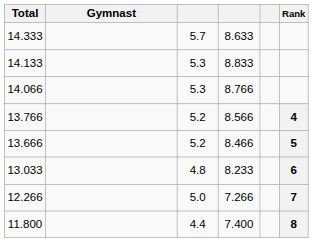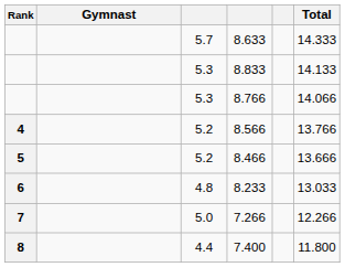columns swapped: Rank <-> Total
